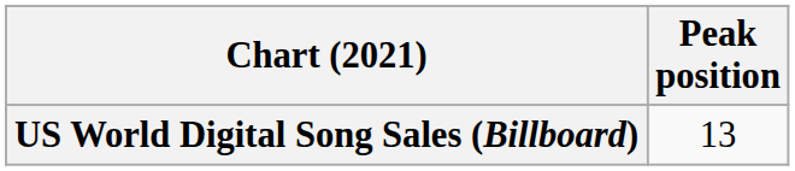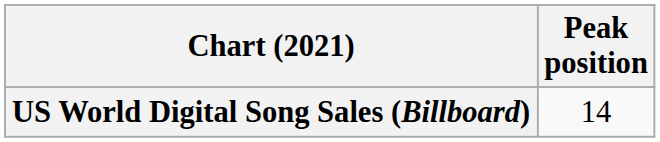US World Digital Song Sales (Billboard) | Peak position: 13 -> 14
